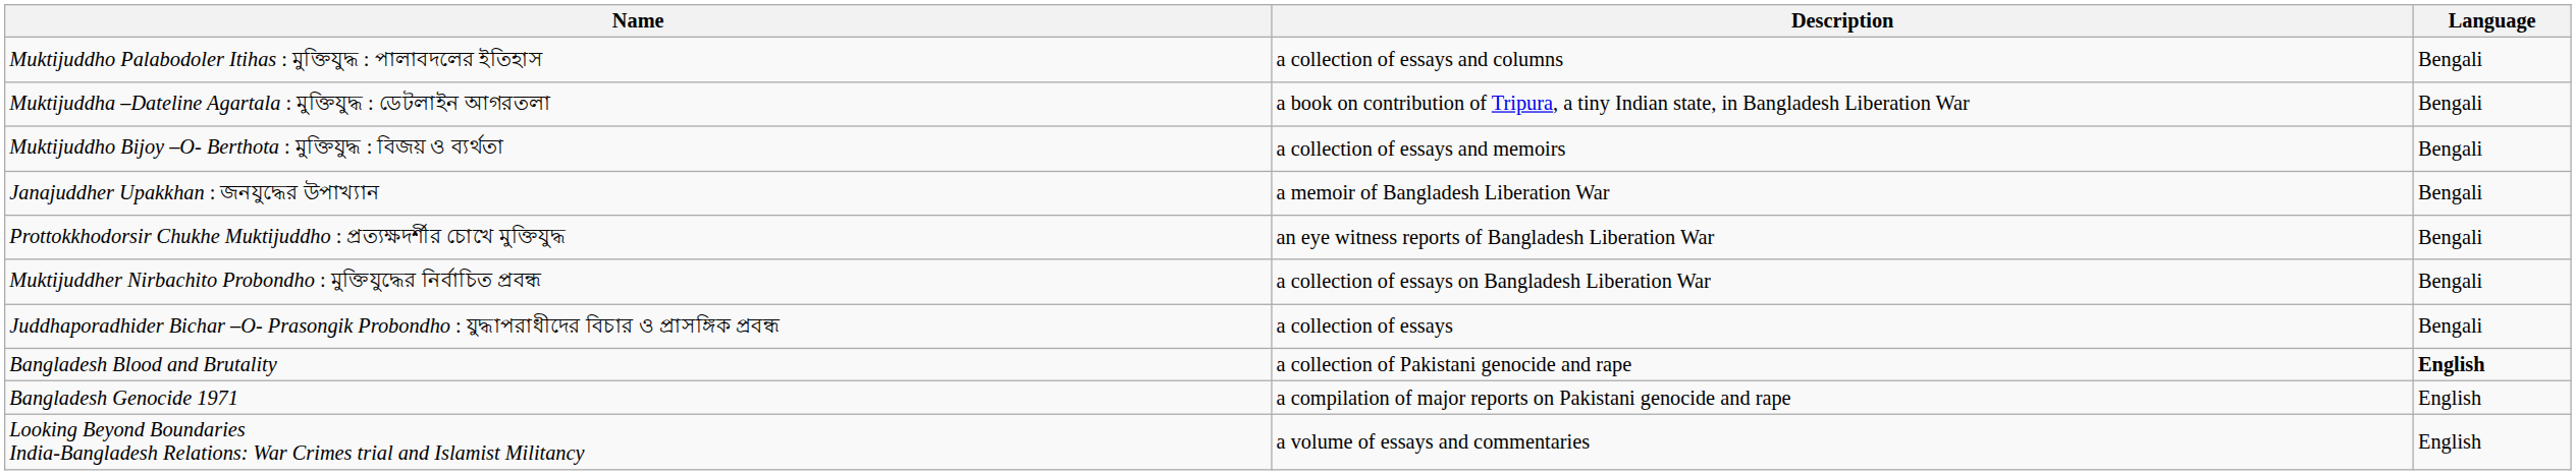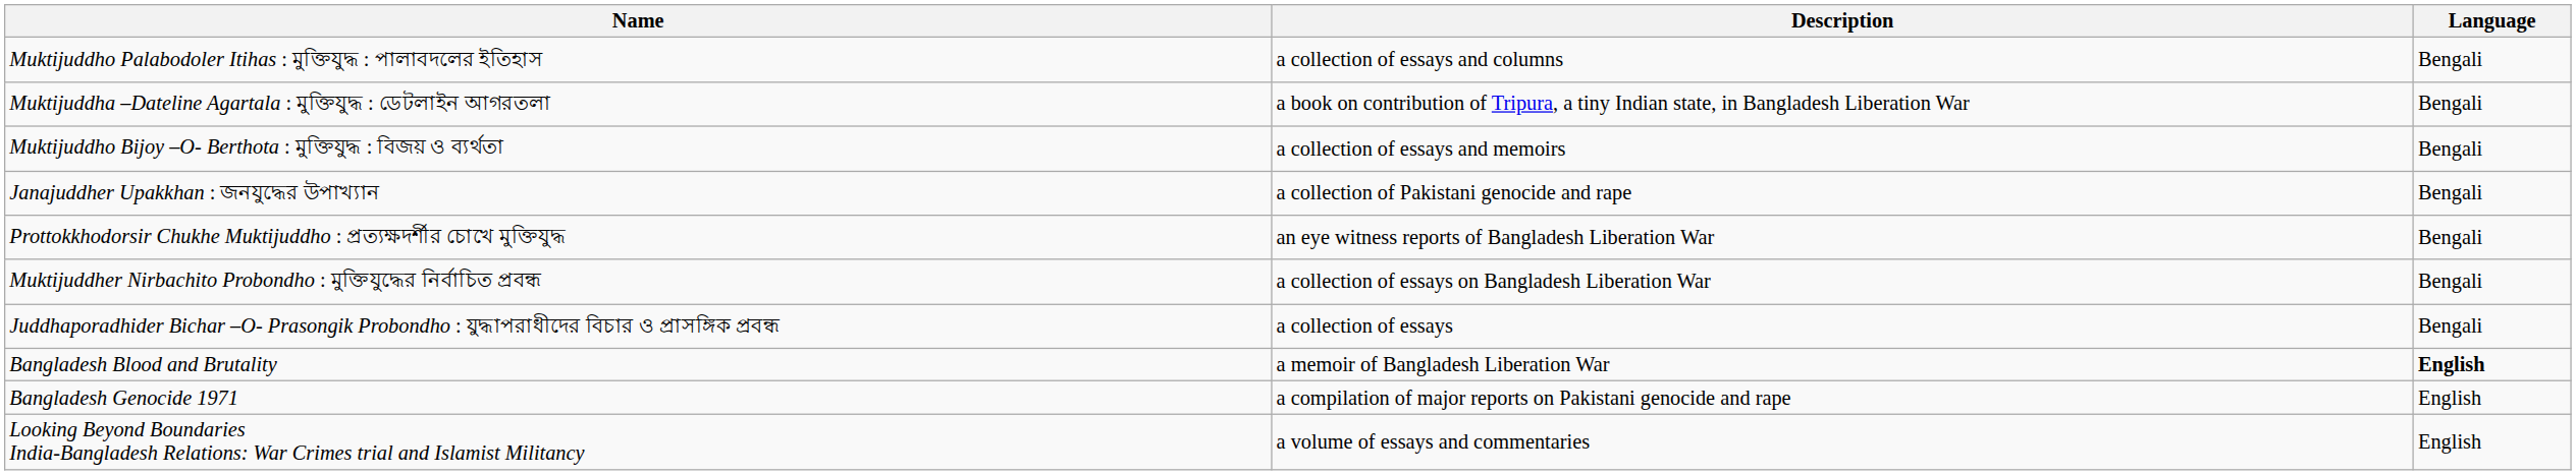Janajuddher Upakkhan : জনযুদ্ধের উপাখ্যান | Description: a memoir of Bangladesh Liberation War -> a collection of Pakistani genocide and rape
Bangladesh Blood and Brutality | Description: a collection of Pakistani genocide and rape -> a memoir of Bangladesh Liberation War
